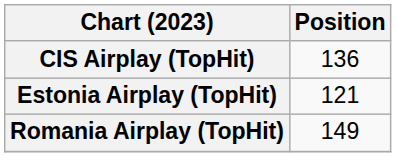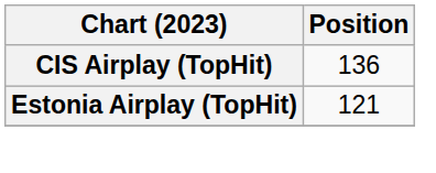- row: Romania Airplay (TopHit) | 149
